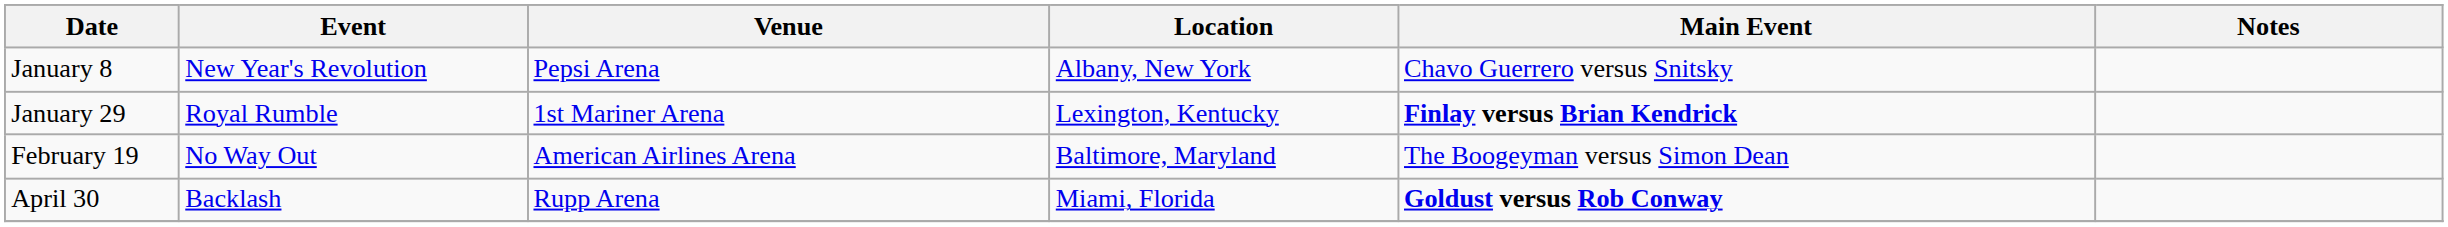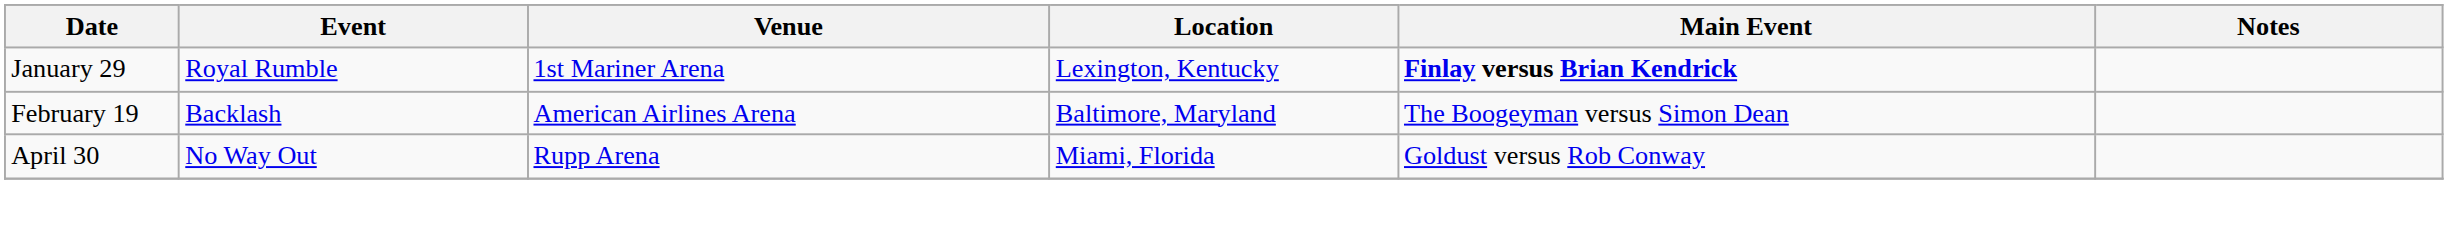- row: January 8 | New Year's Revolution | Pepsi Arena | Albany, New York | Chavo Guerrero versus Snitsky
February 19 | Event: No Way Out -> Backlash
April 30 | Event: Backlash -> No Way Out
April 30 | Main Event: bold -> normal
